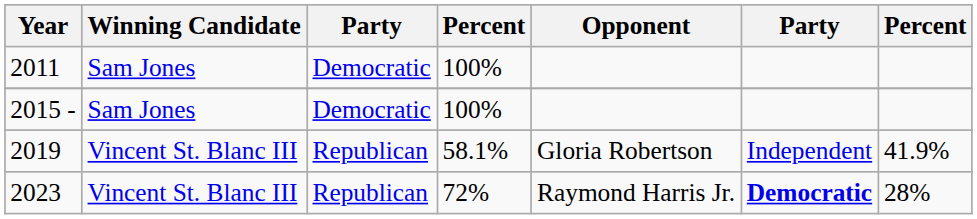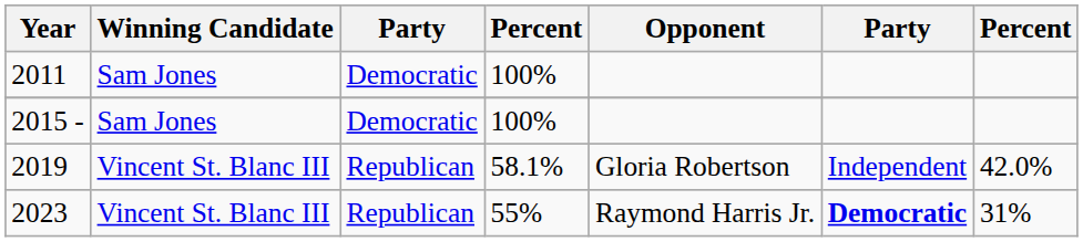2019 | column 7: 41.9% -> 42.0%
2023 | column 4: 72% -> 55%
2023 | column 7: 28% -> 31%
